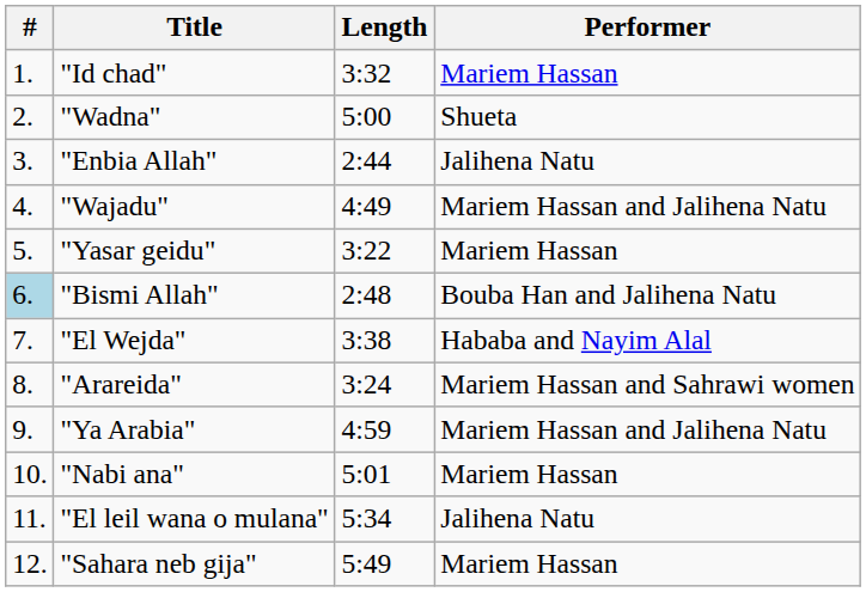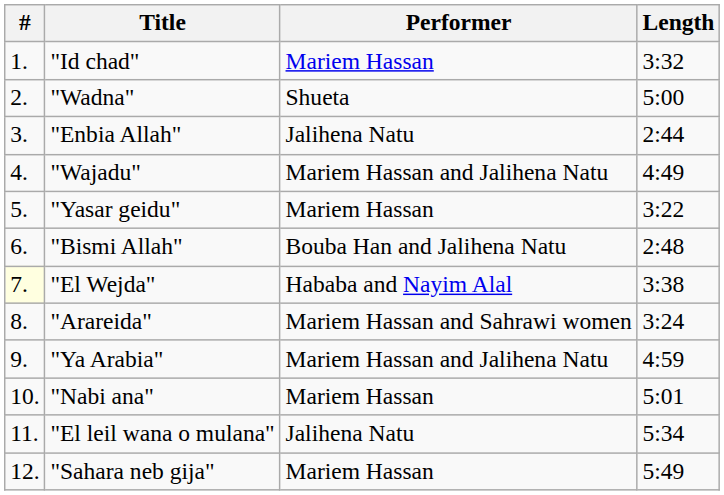columns swapped: Performer <-> Length
"Bismi Allah" | #: lightblue background -> no background
"El Wejda" | #: no background -> lightyellow background
